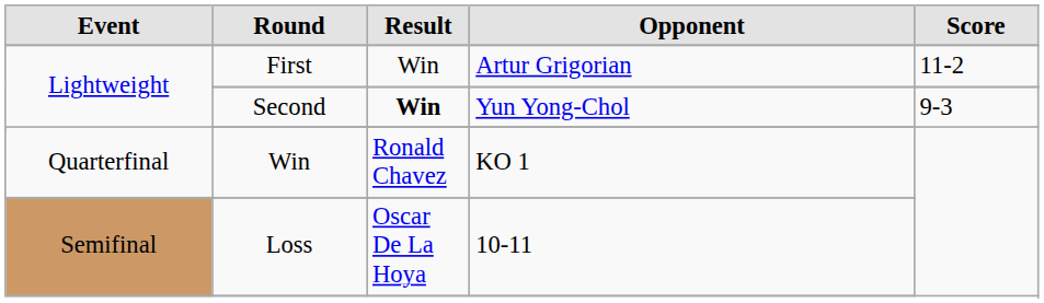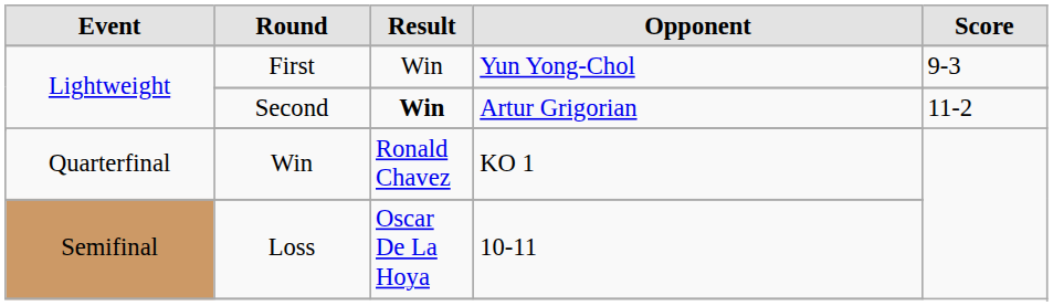First | Opponent: Artur Grigorian -> Yun Yong-Chol
First | Score: 11-2 -> 9-3
Second | Opponent: Yun Yong-Chol -> Artur Grigorian
Second | Score: 9-3 -> 11-2
